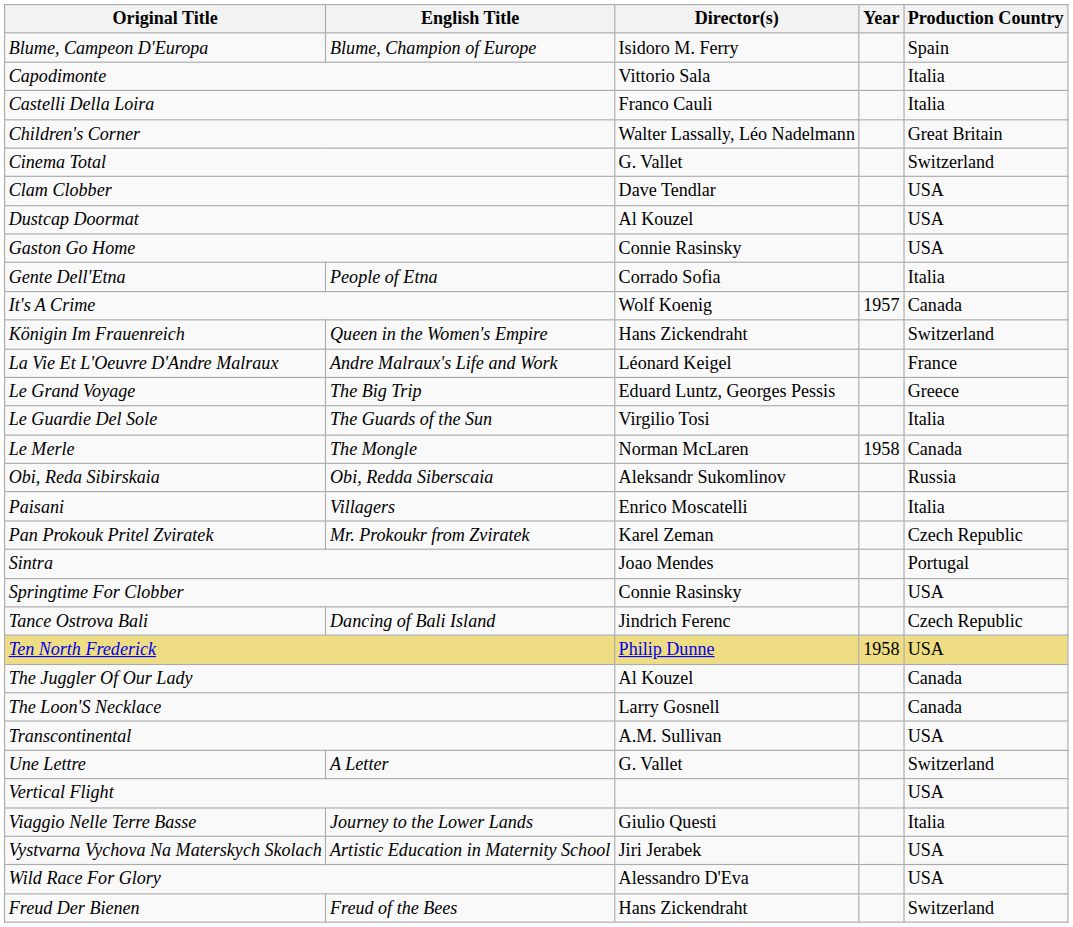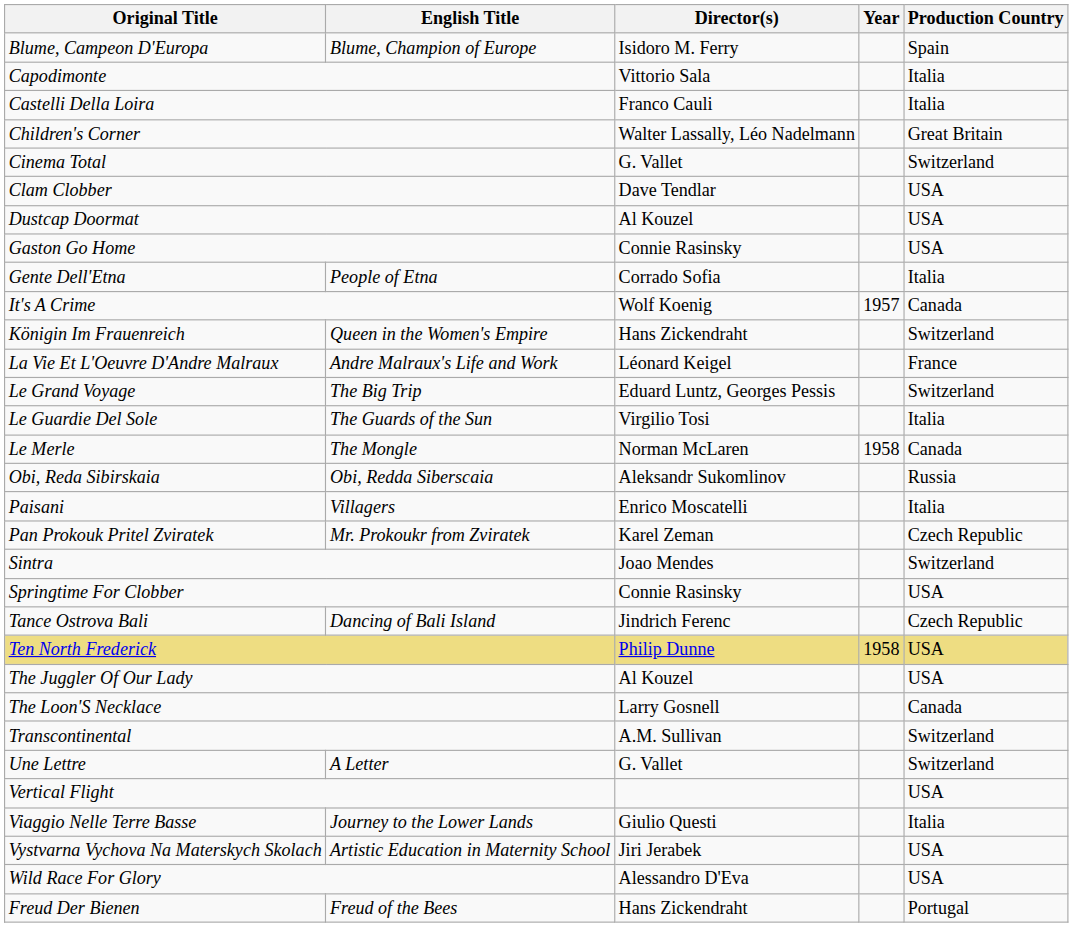Le Grand Voyage | Production Country: Greece -> Switzerland
Sintra | Production Country: Portugal -> Switzerland
The Juggler Of Our Lady | Production Country: Canada -> USA
Transcontinental | Production Country: USA -> Switzerland
Freud Der Bienen | Production Country: Switzerland -> Portugal
